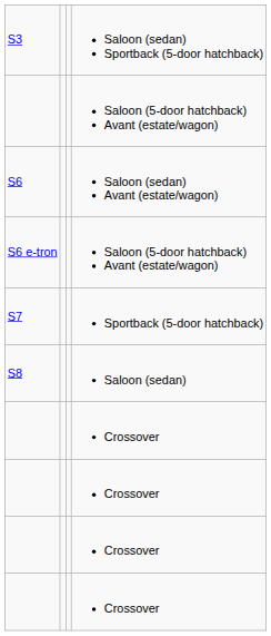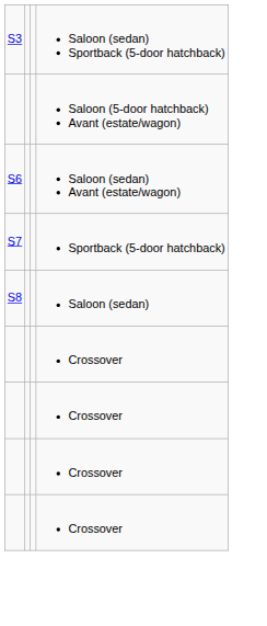- row: S6 e-tron | Saloon (5-door hatchback) Avant (estate/wagon)
